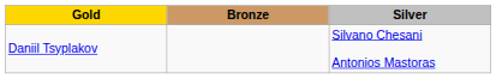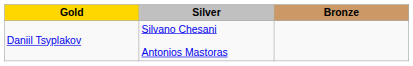columns swapped: Silver <-> Bronze
